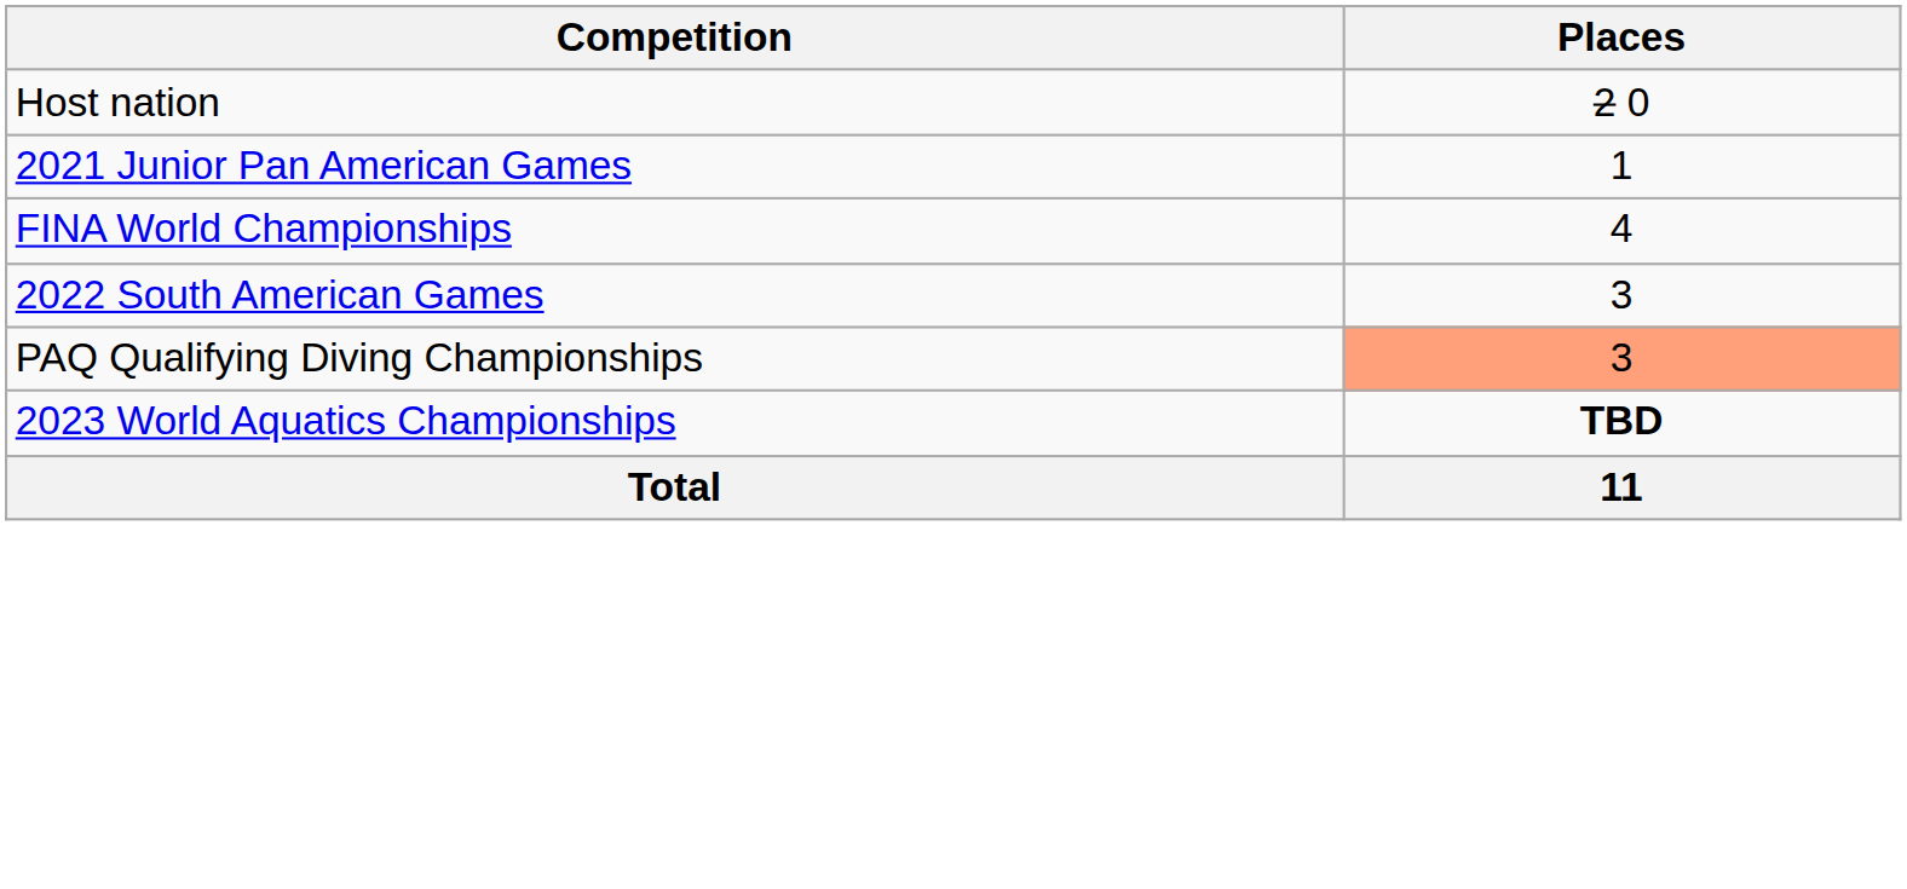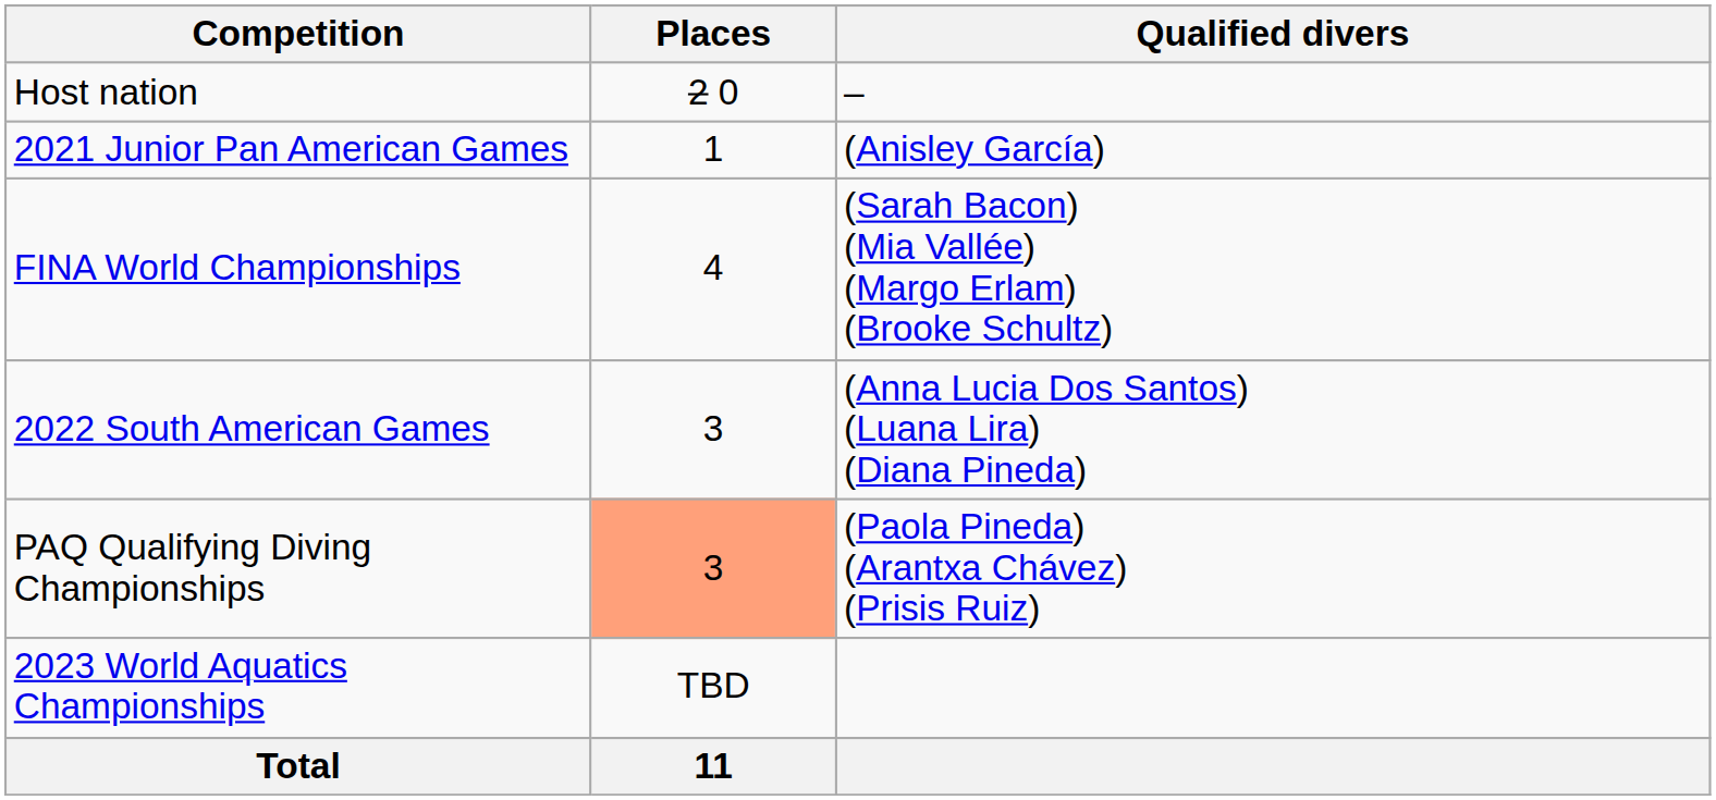+ column: Qualified divers | – | (Anisley García) | (Sarah Bacon) (Mia Vallée) (Margo Erlam) (Brooke Schultz) | (Anna Lucia Dos Santos) (Luana Lira) (Diana Pineda) | (Paola Pineda) (Arantxa Chávez) (Prisis Ruiz)
2023 World Aquatics Championships | Places: bold -> normal
